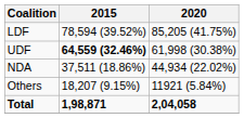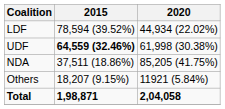LDF | 2020: 85,205 (41.75%) -> 44,934 (22.02%)
NDA | 2020: 44,934 (22.02%) -> 85,205 (41.75%)
